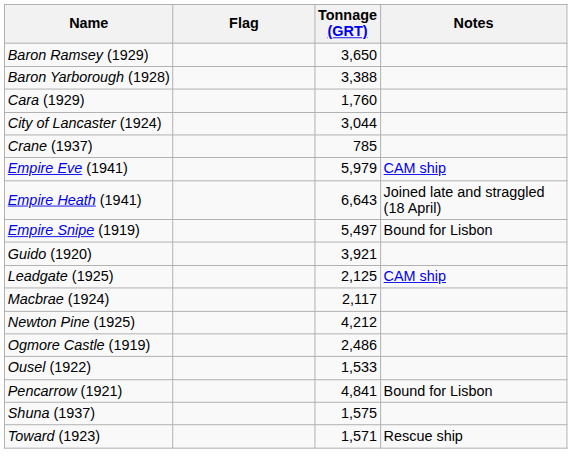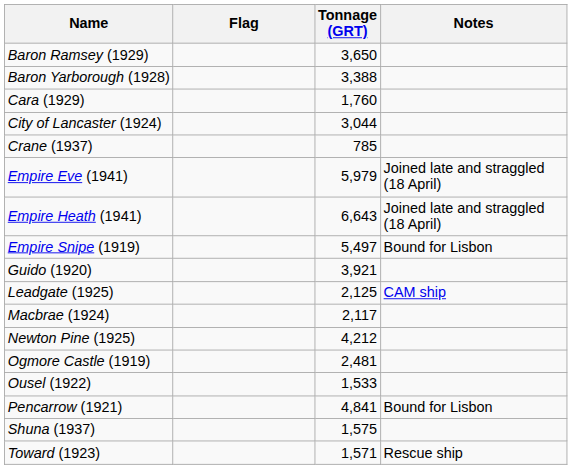Empire Eve (1941) | Notes: CAM ship -> Joined late and straggled (18 April)
Ogmore Castle (1919) | Tonnage (GRT): 2,486 -> 2,481
